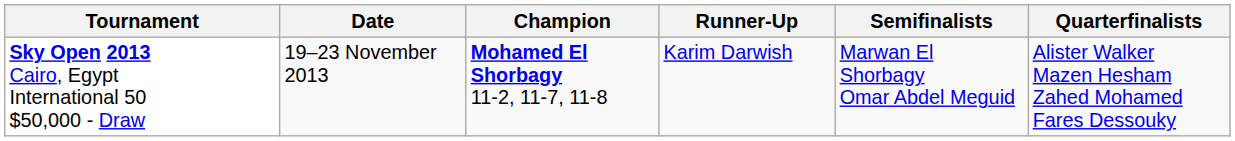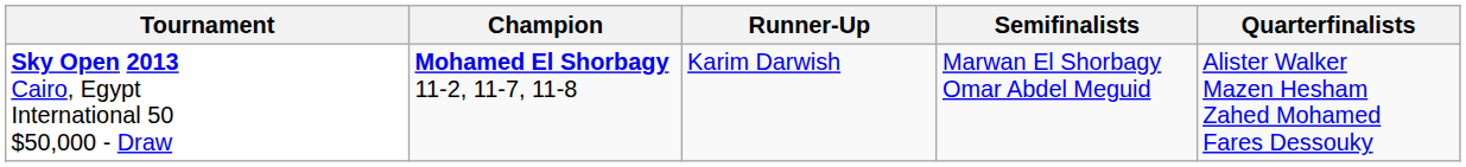- column: Date | 19–23 November 2013
